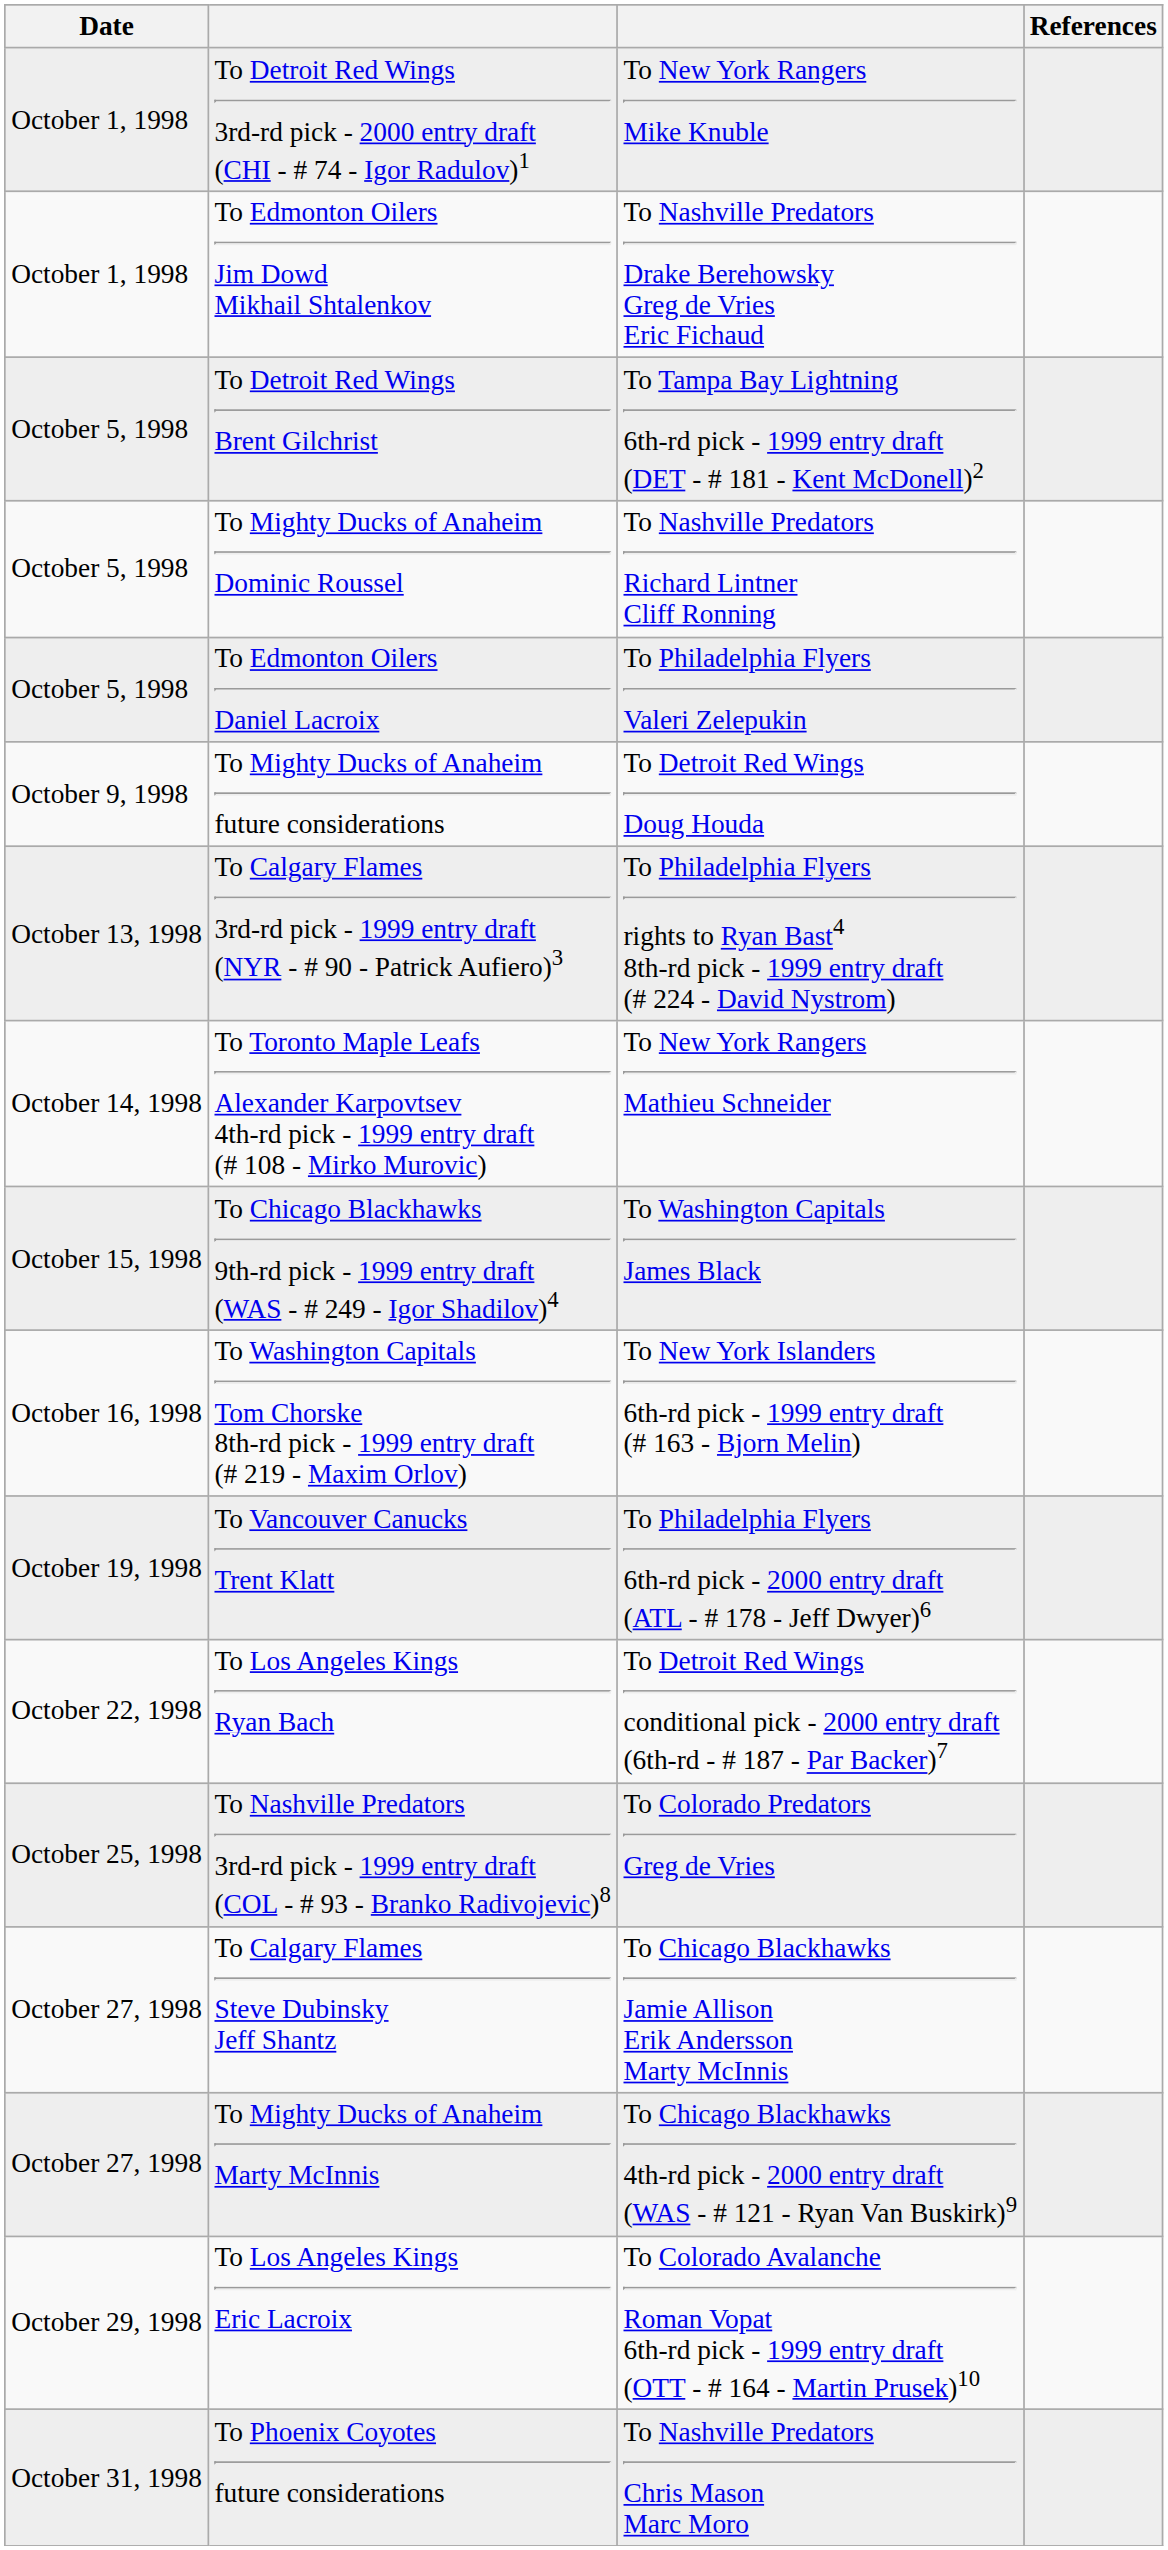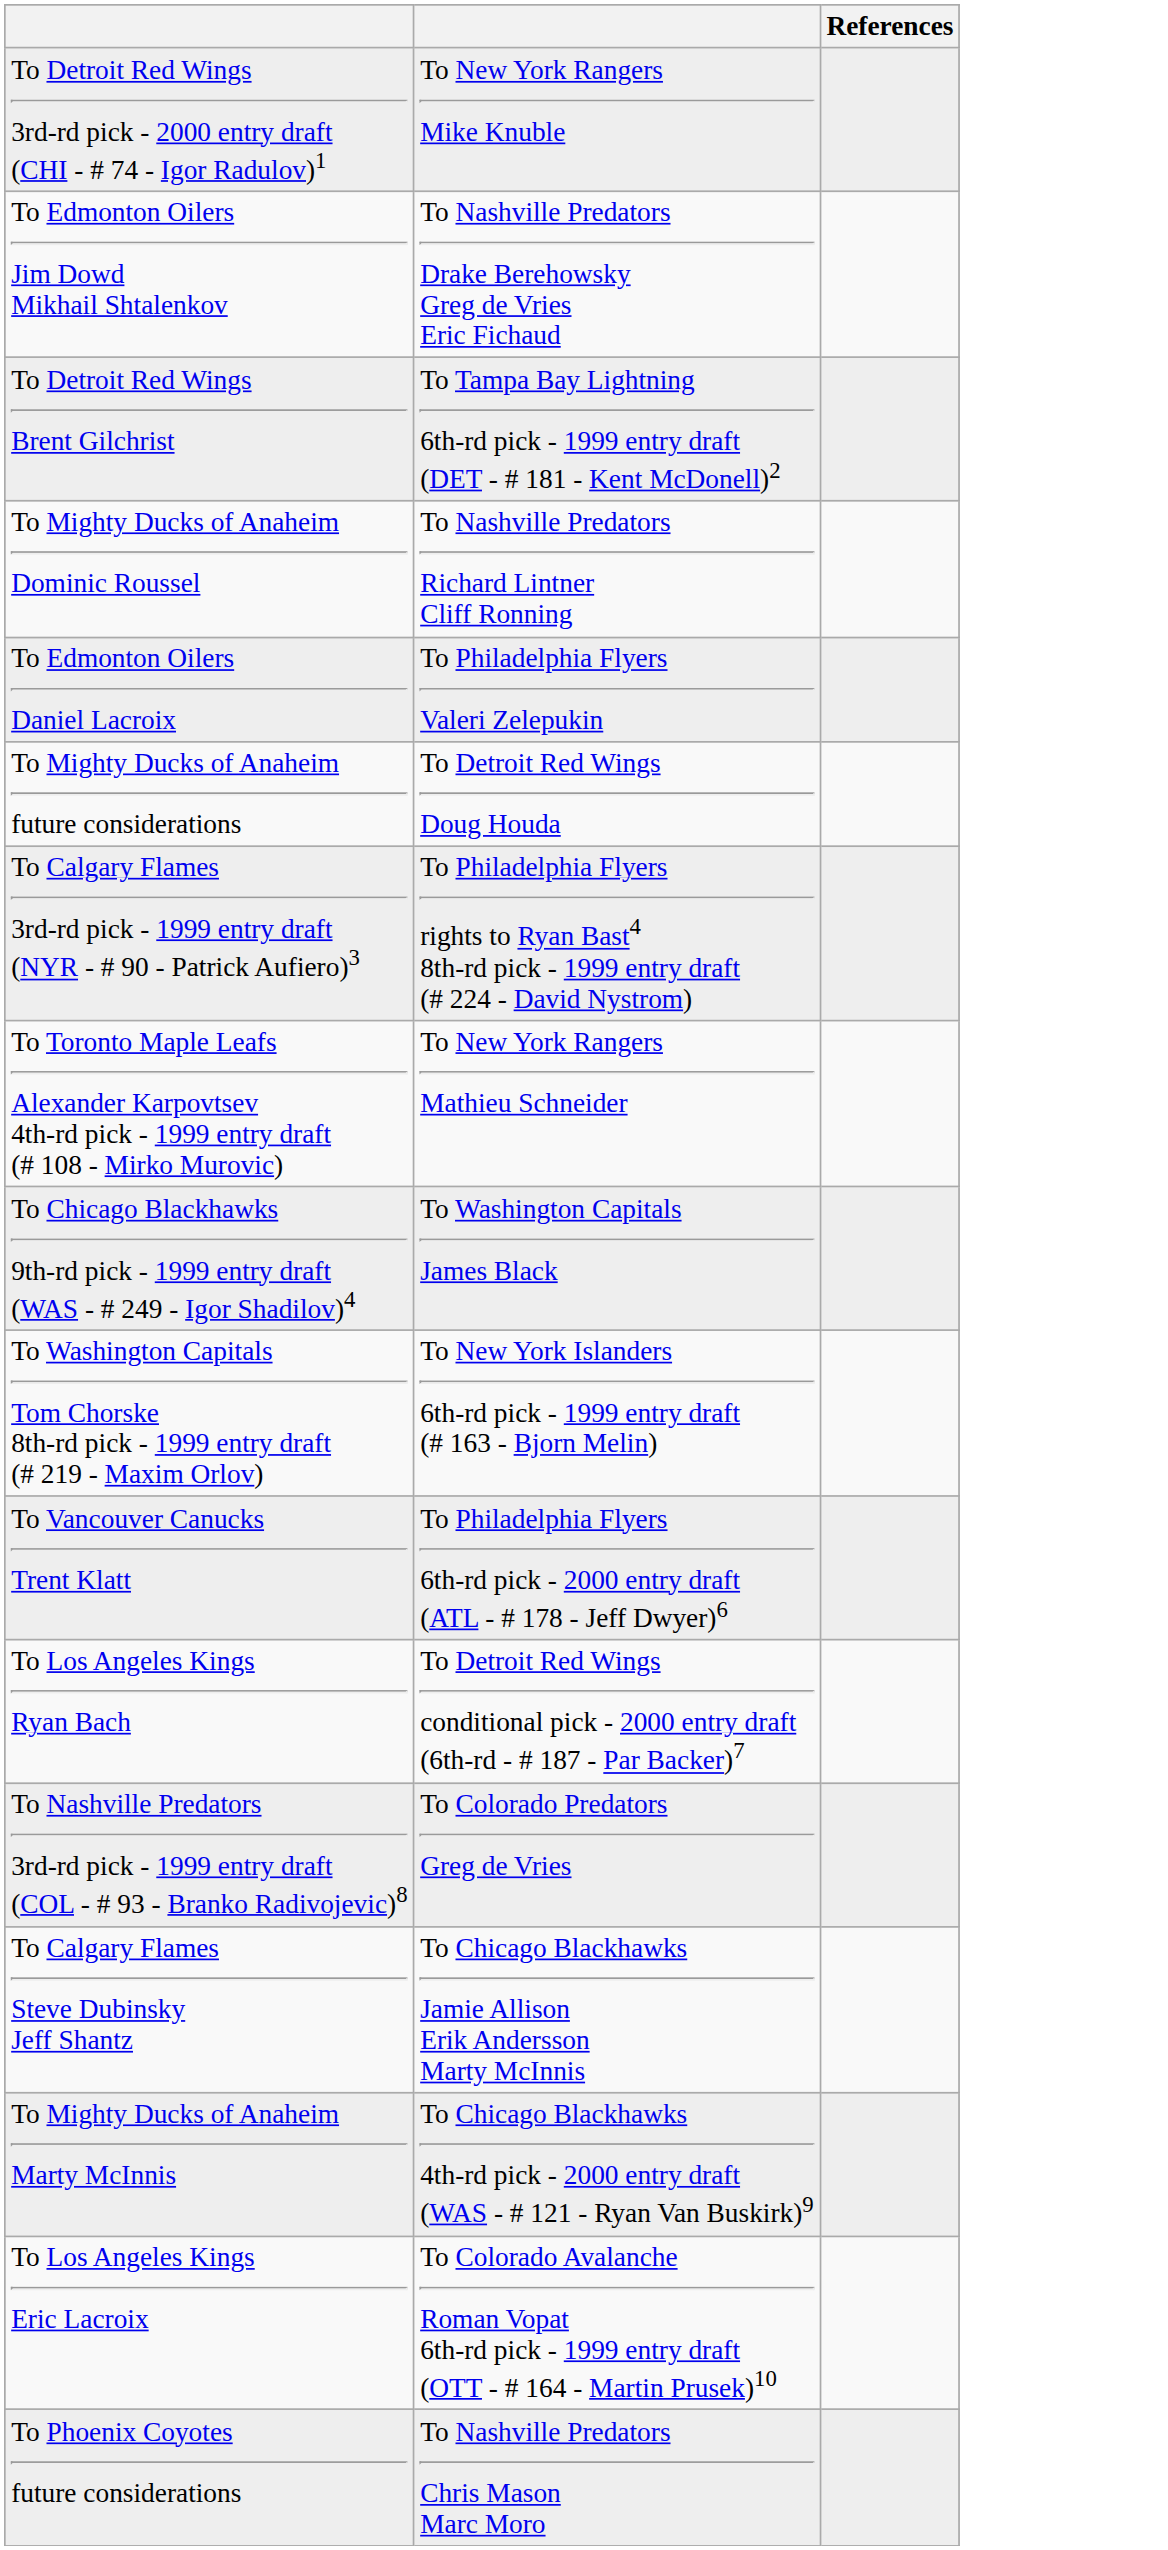- column: Date | October 1, 1998 | October 1, 1998 | October 5, 1998 | October 5, 1998 | October 5, 1998 | October 9, 1998 | October 13, 1998 | October 14, 1998 | October 15, 1998 | October 16, 1998 | October 19, 1998 | October 22, 1998 | October 25, 1998 | October 27, 1998 | October 27, 1998 | October 29, 1998 | October 31, 1998
